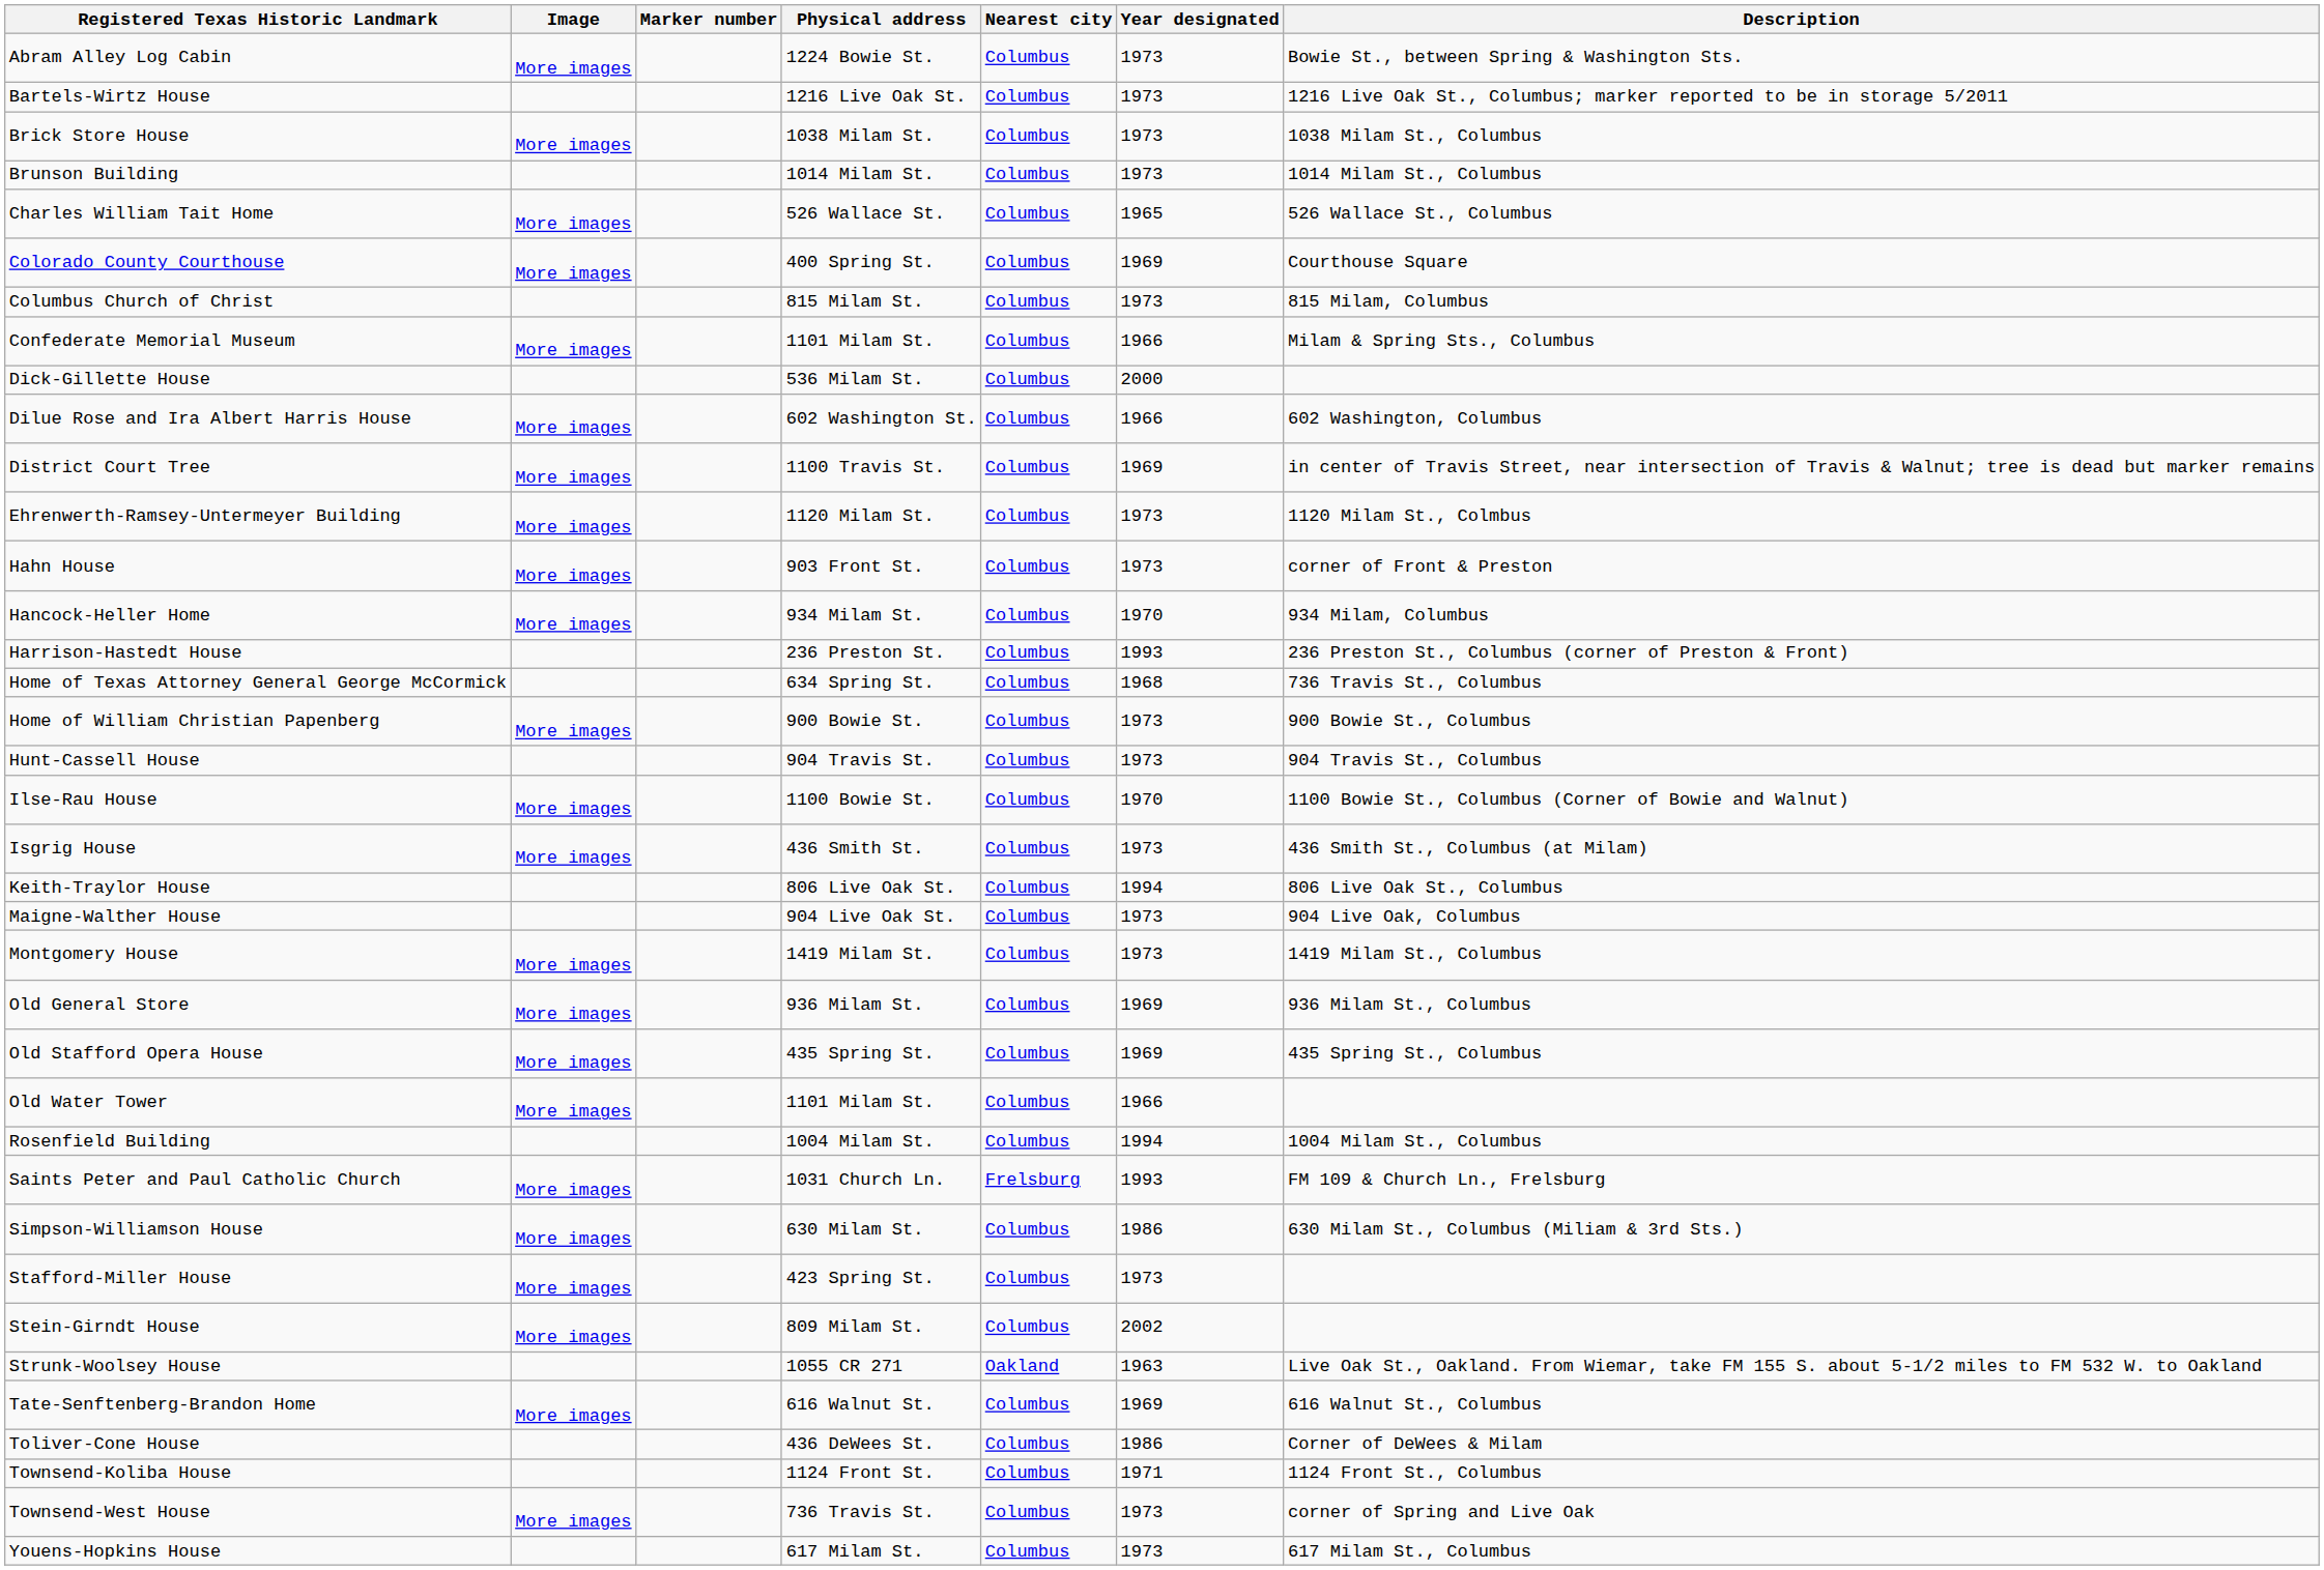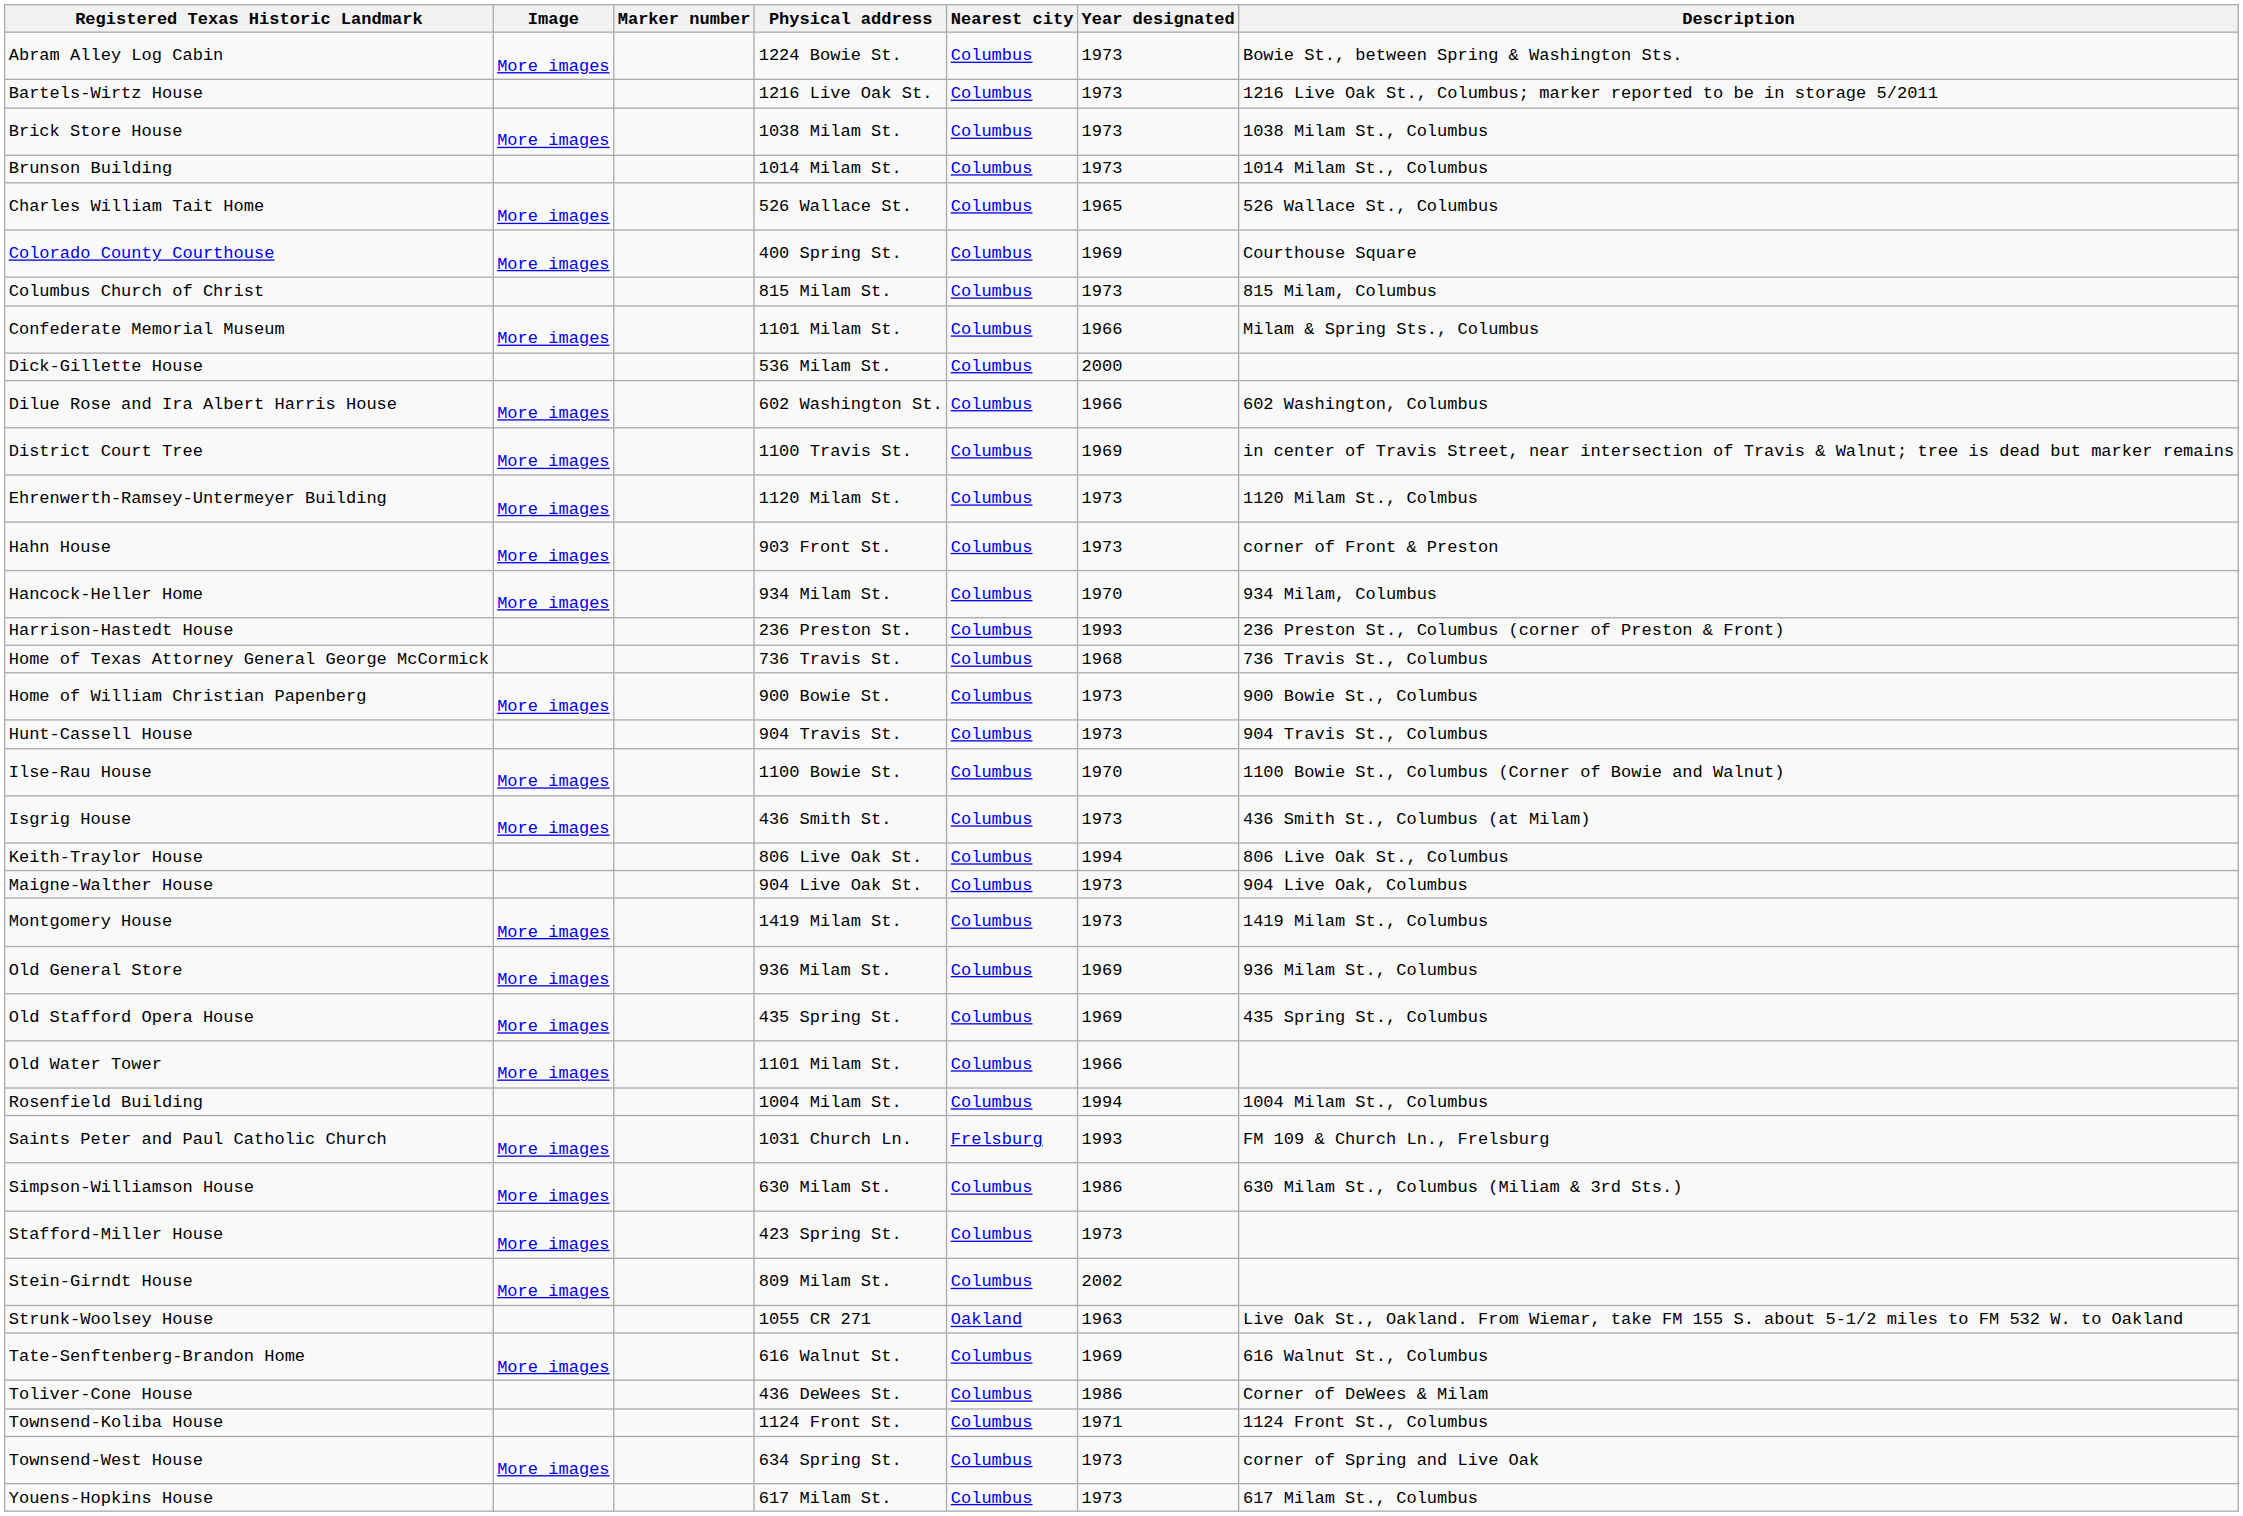Home of Texas Attorney General George McCormick | Physical address: 634 Spring St. -> 736 Travis St.
Townsend-West House | Physical address: 736 Travis St. -> 634 Spring St.
